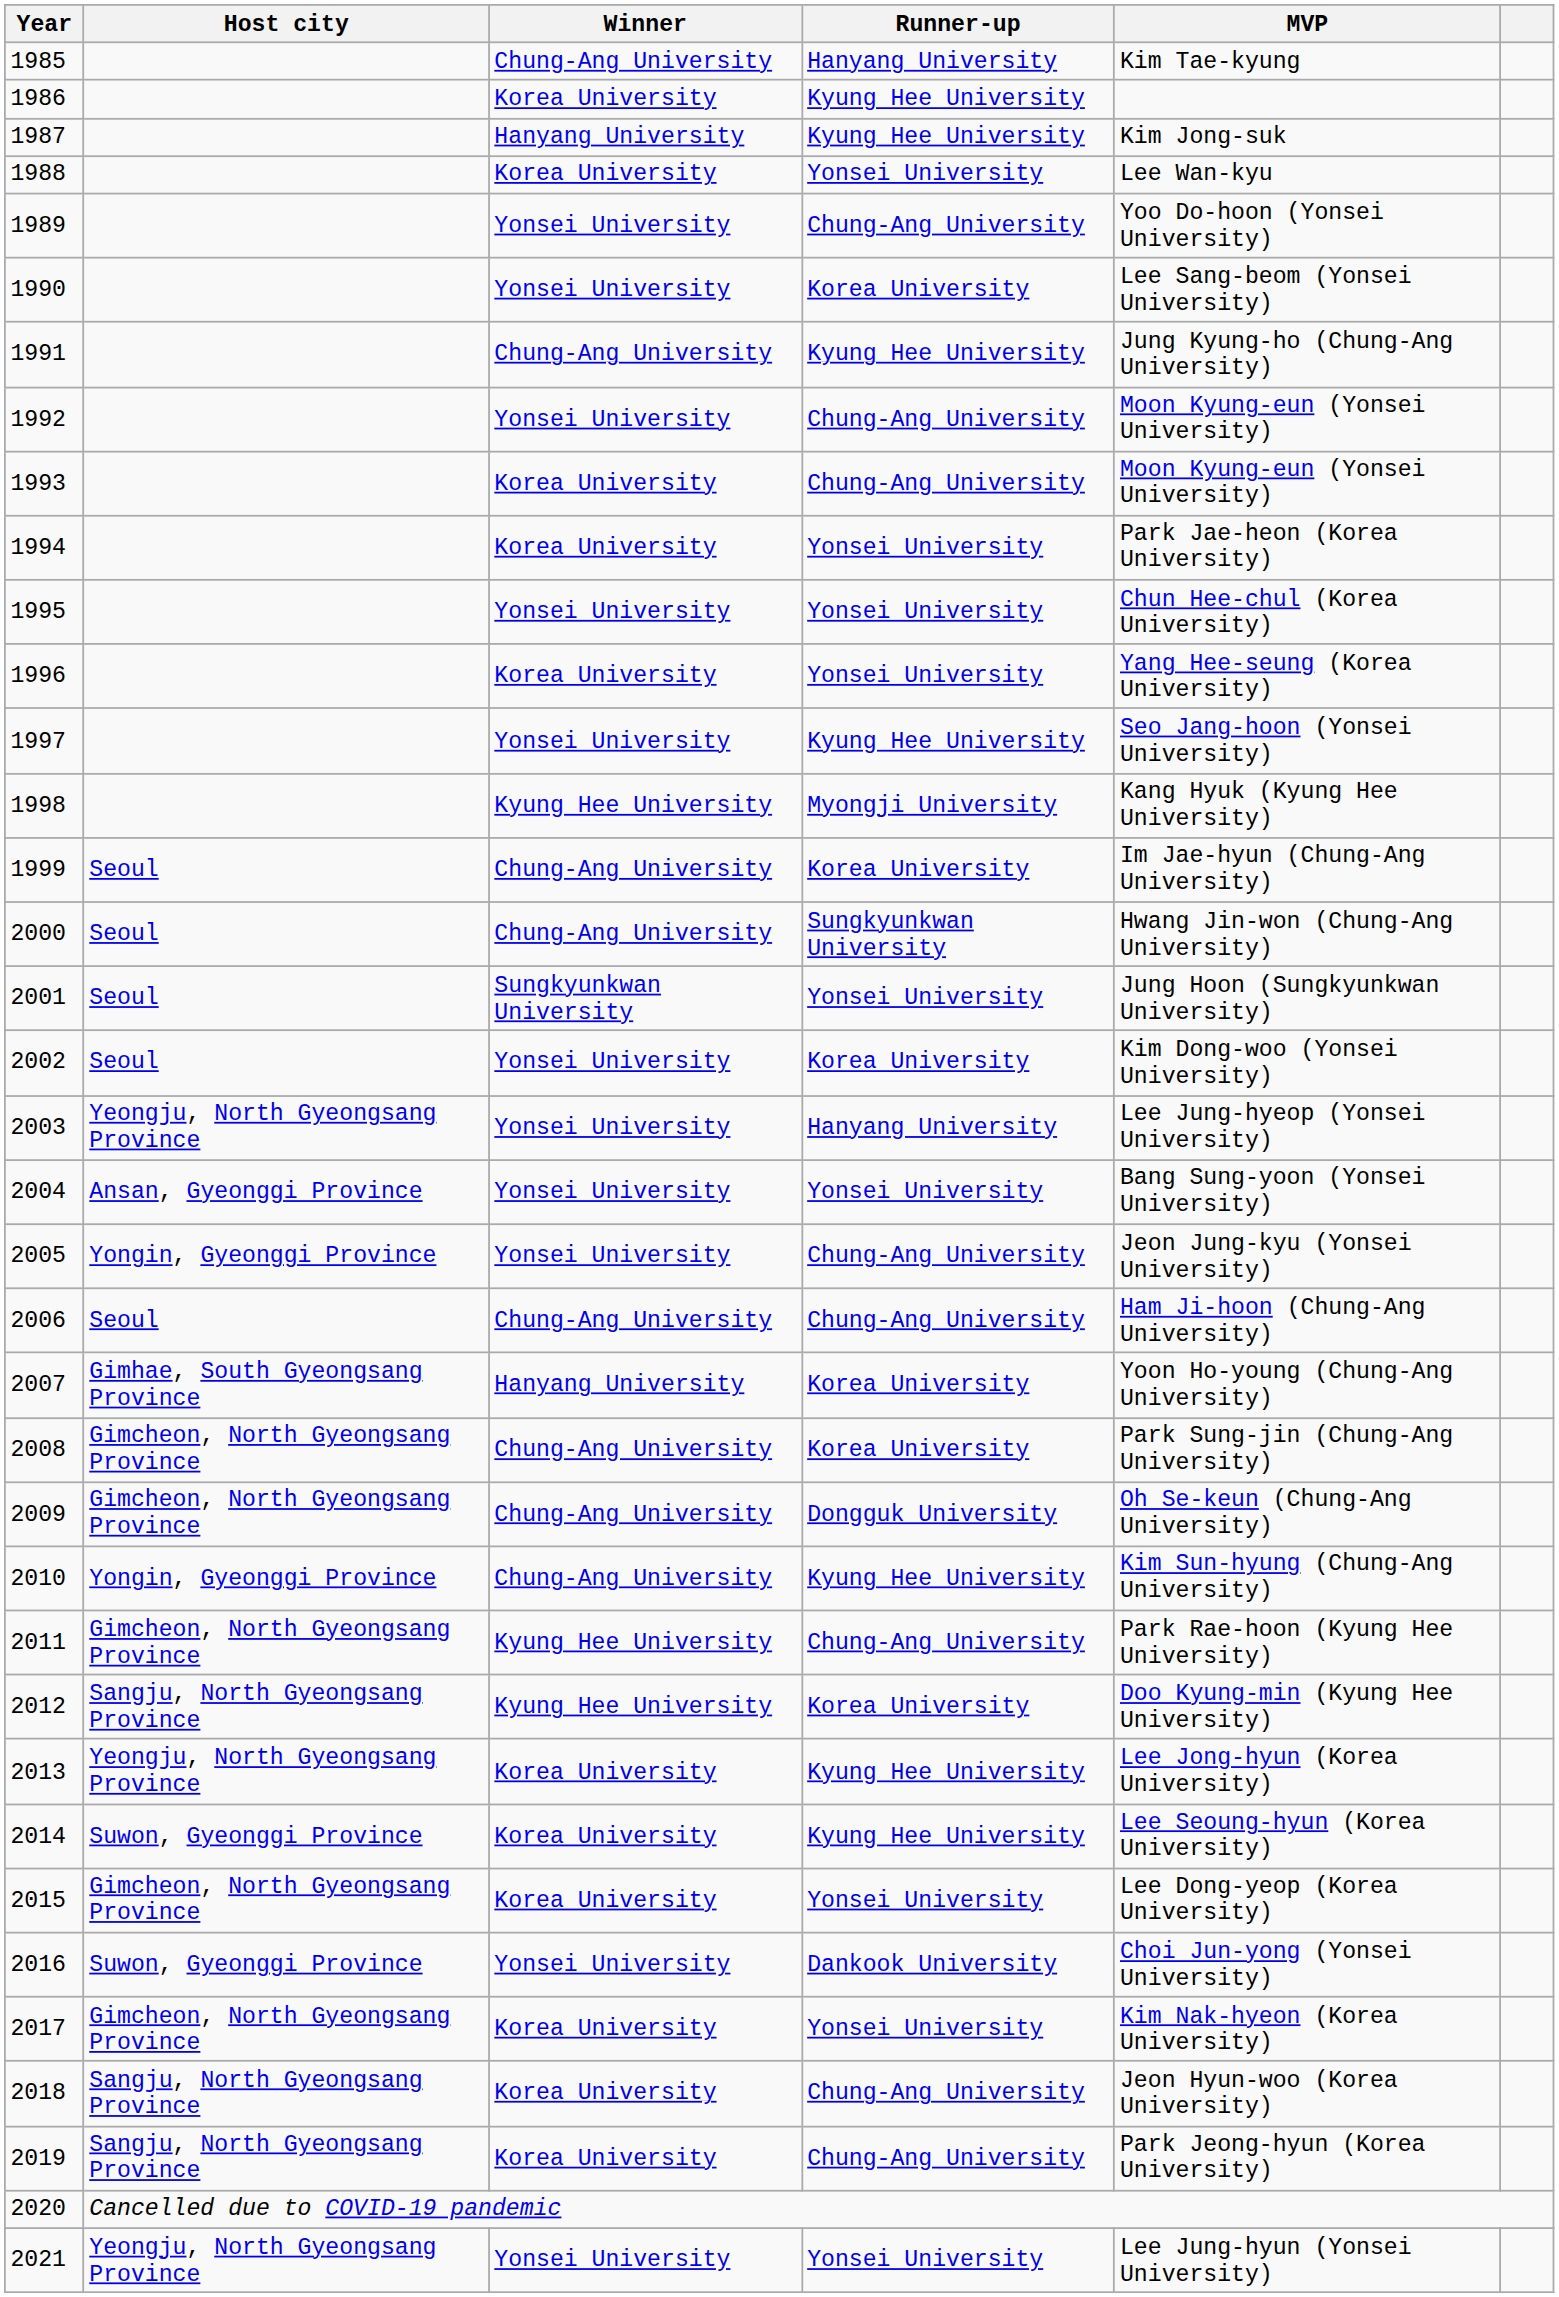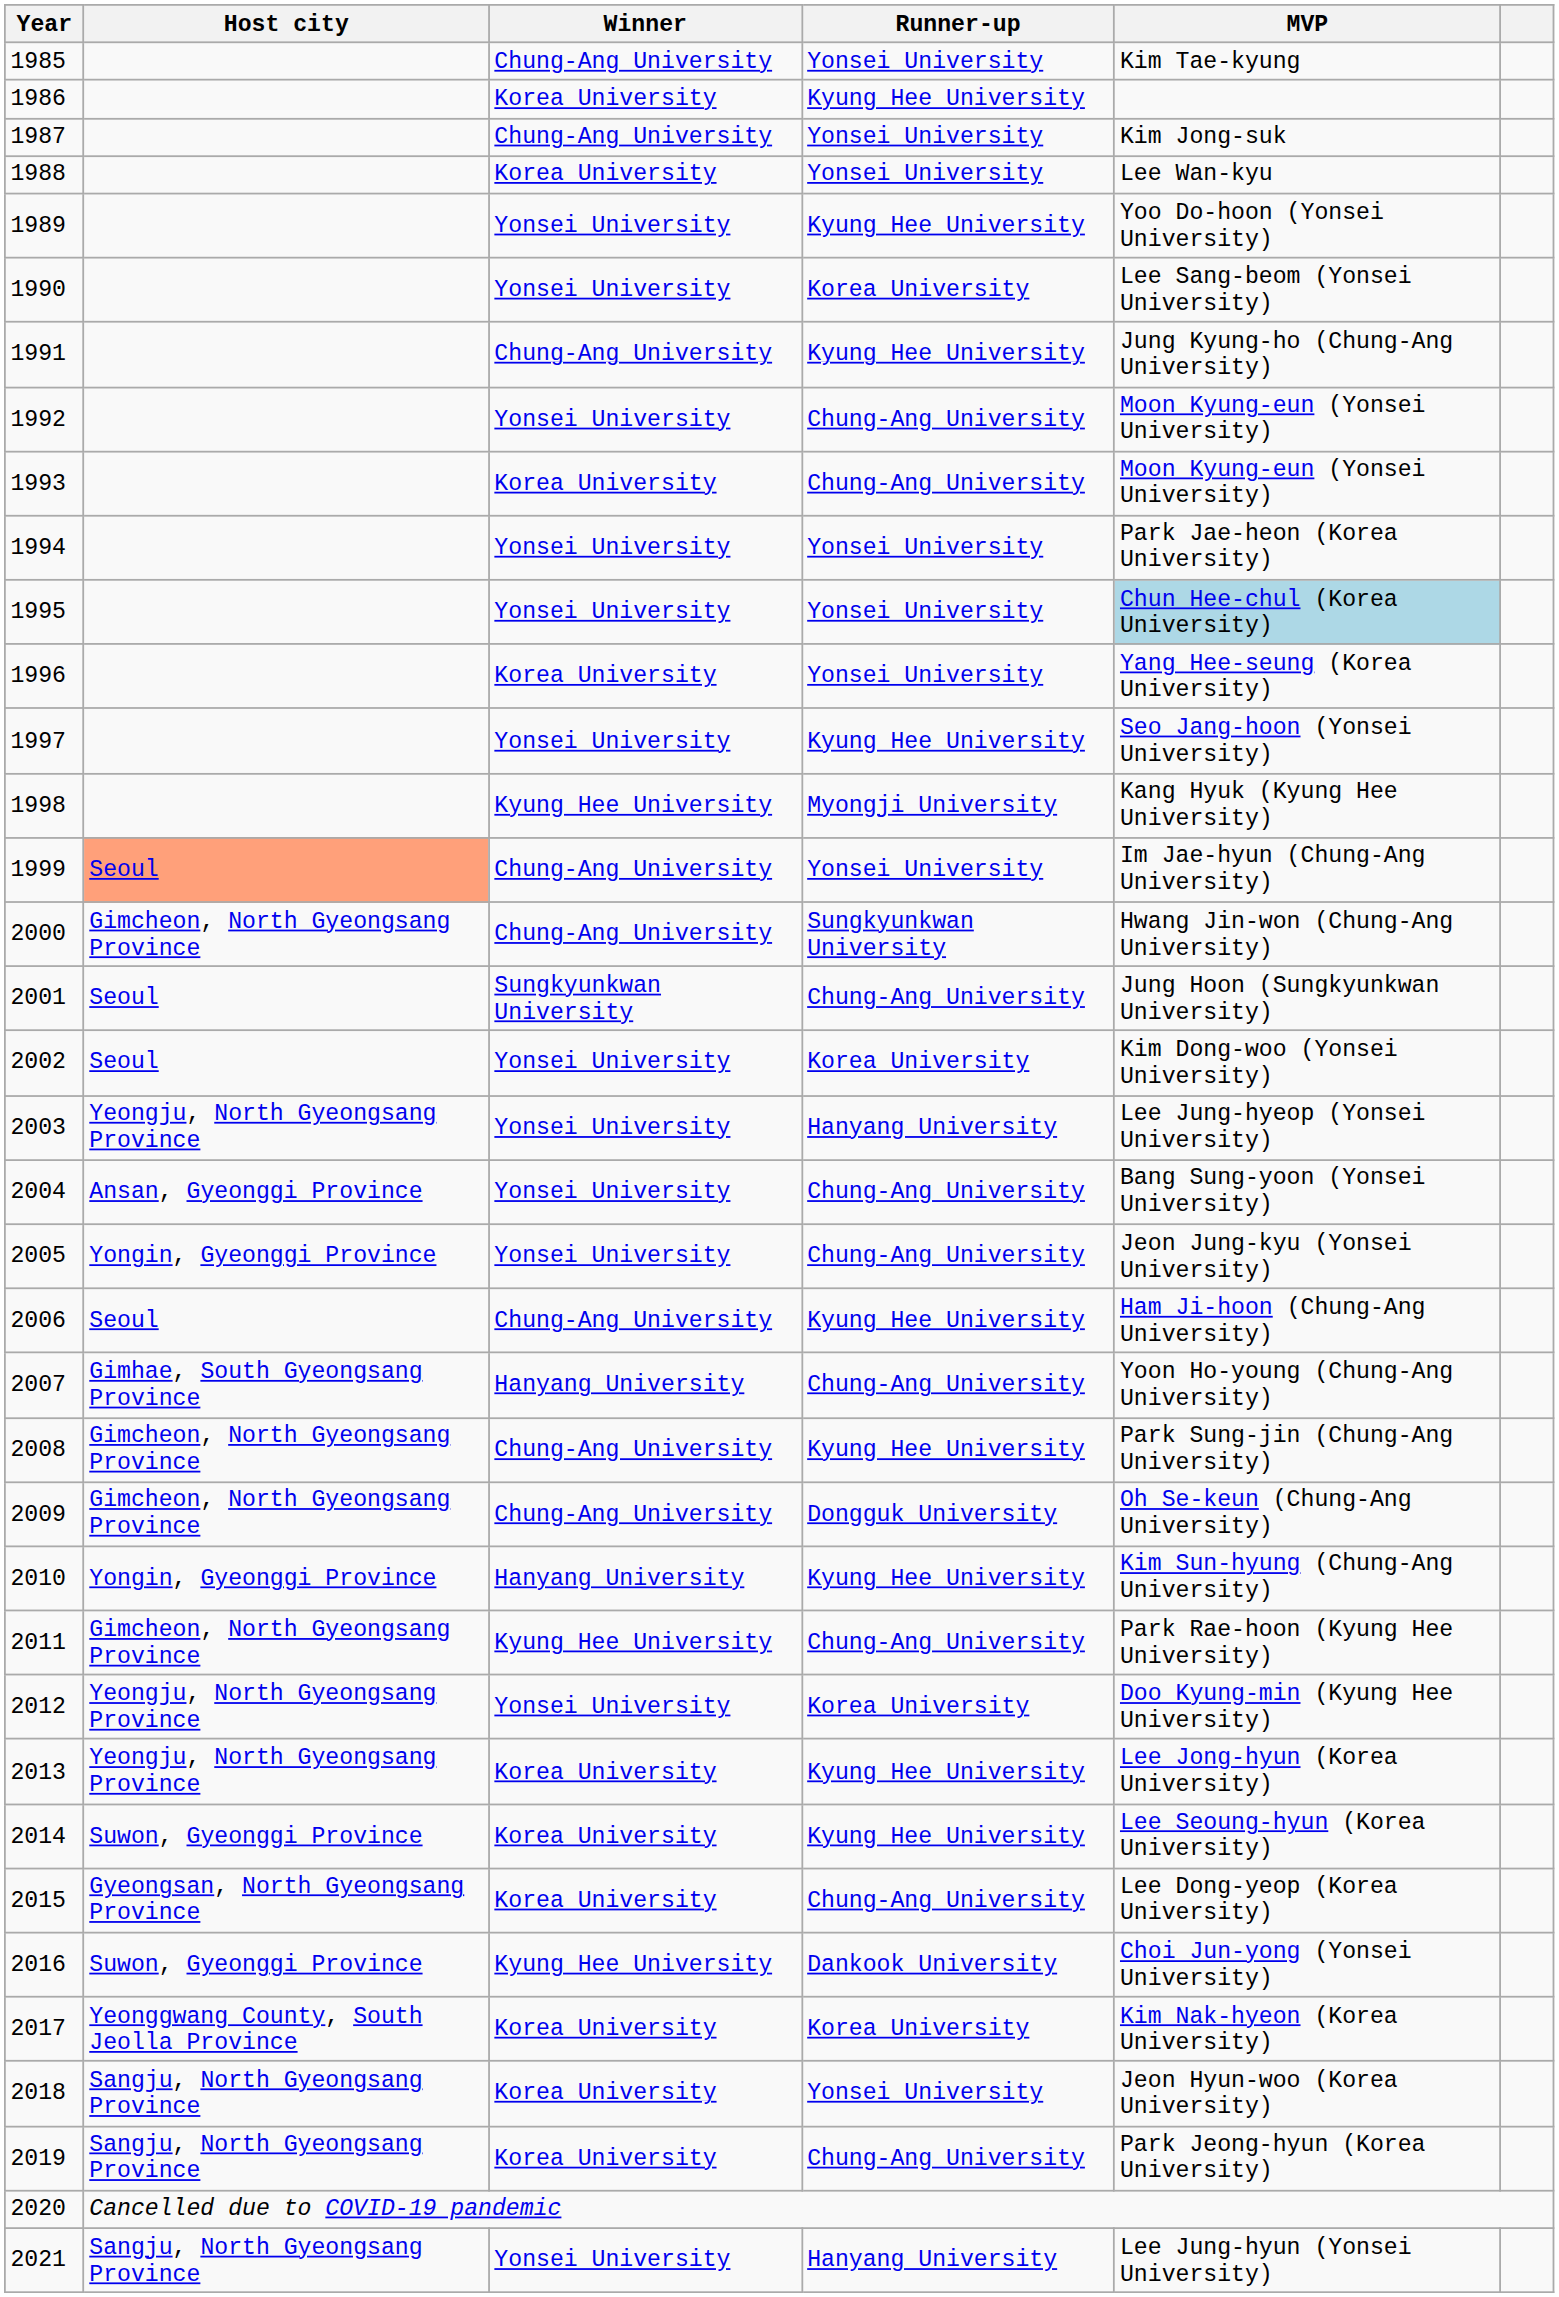1985 | Runner-up: Hanyang University -> Yonsei University
1987 | Winner: Hanyang University -> Chung-Ang University
1987 | Runner-up: Kyung Hee University -> Yonsei University
1989 | Runner-up: Chung-Ang University -> Kyung Hee University
1994 | Winner: Korea University -> Yonsei University
1995 | MVP: no background -> lightblue background
1999 | Host city: no background -> lightsalmon background
1999 | Runner-up: Korea University -> Yonsei University
2000 | Host city: Seoul -> Gimcheon, North Gyeongsang Province
2001 | Runner-up: Yonsei University -> Chung-Ang University
2004 | Runner-up: Yonsei University -> Chung-Ang University
2006 | Runner-up: Chung-Ang University -> Kyung Hee University
2007 | Runner-up: Korea University -> Chung-Ang University
2008 | Runner-up: Korea University -> Kyung Hee University
2010 | Winner: Chung-Ang University -> Hanyang University
2012 | Host city: Sangju, North Gyeongsang Province -> Yeongju, North Gyeongsang Province
2012 | Winner: Kyung Hee University -> Yonsei University
2015 | Host city: Gimcheon, North Gyeongsang Province -> Gyeongsan, North Gyeongsang Province
2015 | Runner-up: Yonsei University -> Chung-Ang University
2016 | Winner: Yonsei University -> Kyung Hee University
2017 | Host city: Gimcheon, North Gyeongsang Province -> Yeonggwang County, South Jeolla Province
2017 | Runner-up: Yonsei University -> Korea University
2018 | Runner-up: Chung-Ang University -> Yonsei University
2021 | Host city: Yeongju, North Gyeongsang Province -> Sangju, North Gyeongsang Province
2021 | Runner-up: Yonsei University -> Hanyang University
